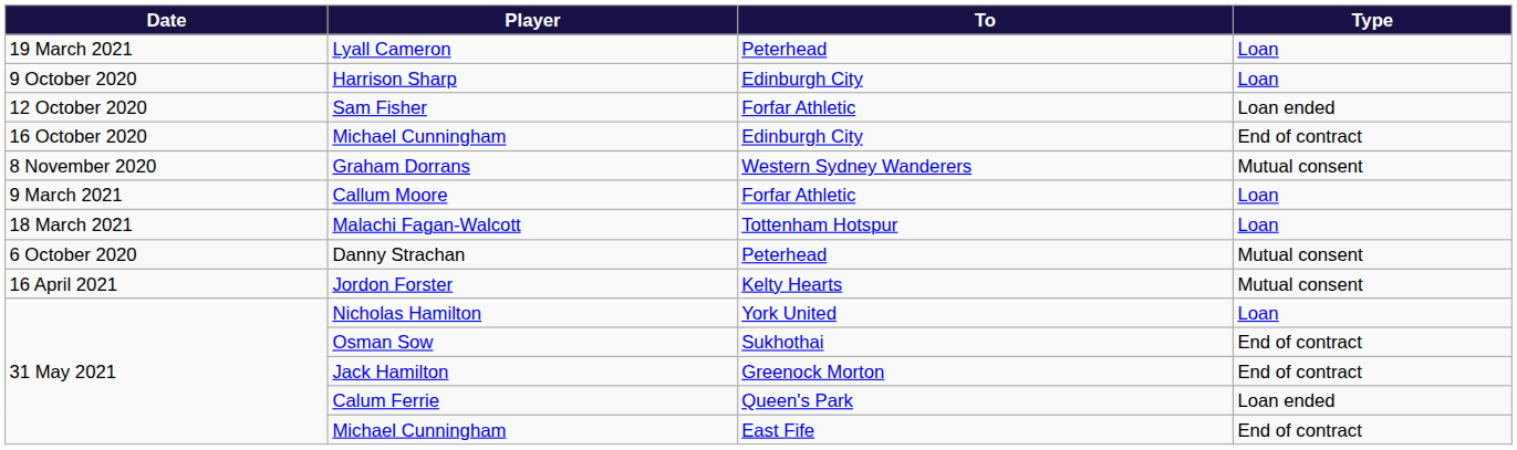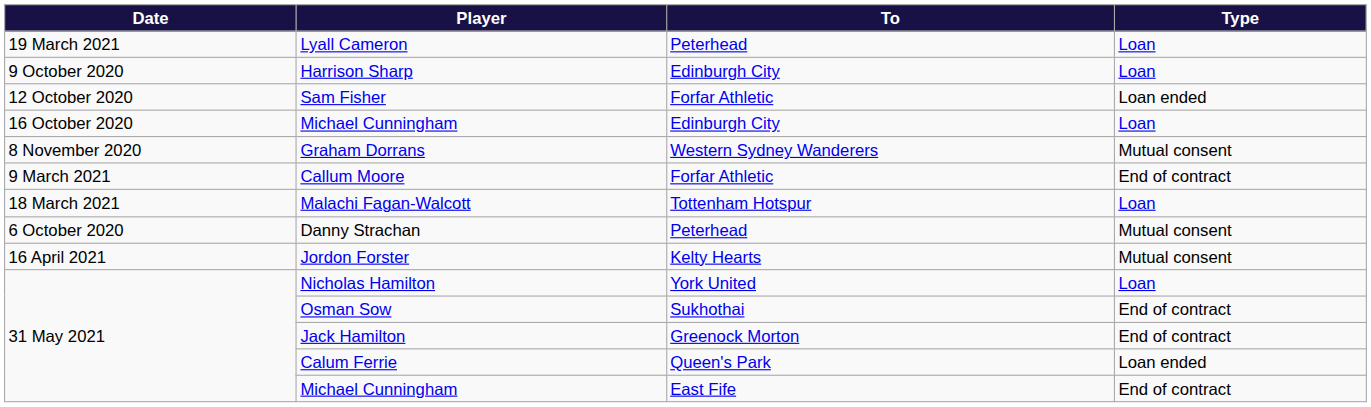Michael Cunningham / Edinburgh City | Type: End of contract -> Loan
Callum Moore | Type: Loan -> End of contract
